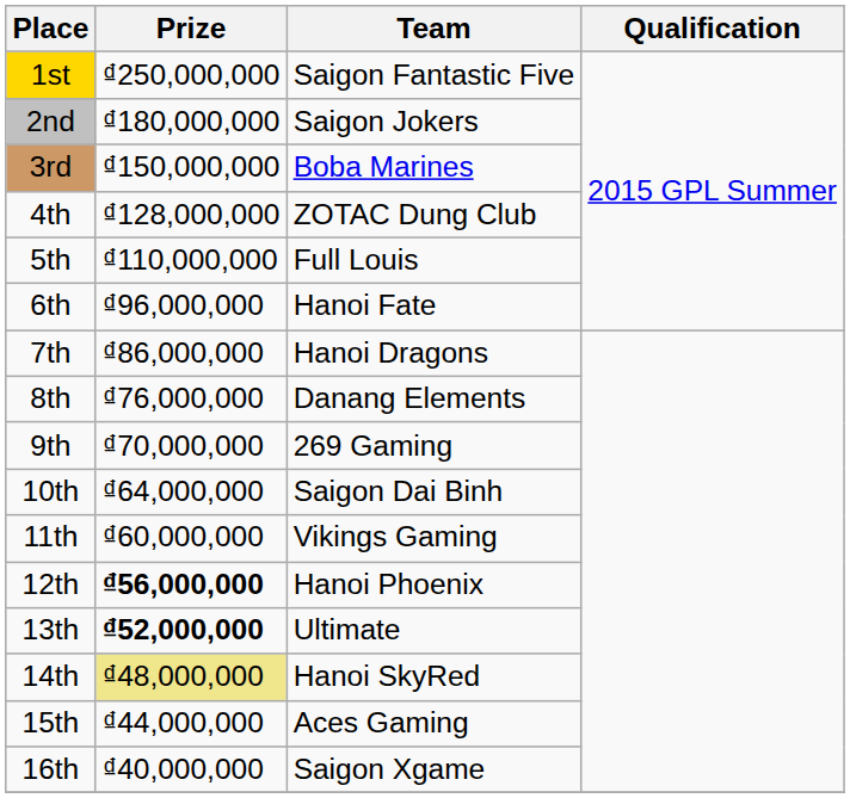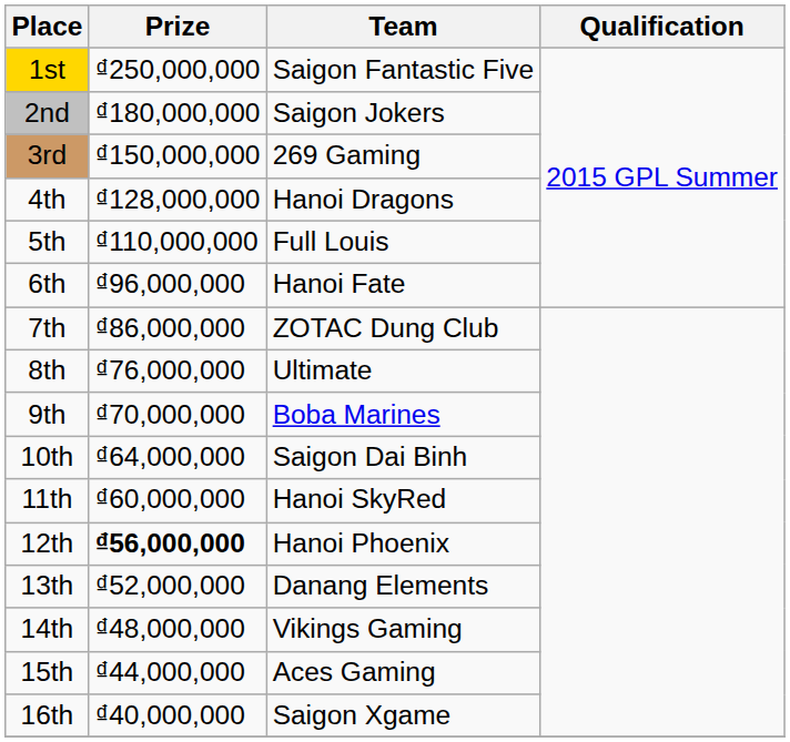3rd | Team: Boba Marines -> 269 Gaming
4th | Team: ZOTAC Dung Club -> Hanoi Dragons
7th | Team: Hanoi Dragons -> ZOTAC Dung Club
8th | Team: Danang Elements -> Ultimate
9th | Team: 269 Gaming -> Boba Marines
11th | Team: Vikings Gaming -> Hanoi SkyRed
13th | Prize: bold -> normal
13th | Team: Ultimate -> Danang Elements
14th | Prize: khaki background -> no background
14th | Team: Hanoi SkyRed -> Vikings Gaming
